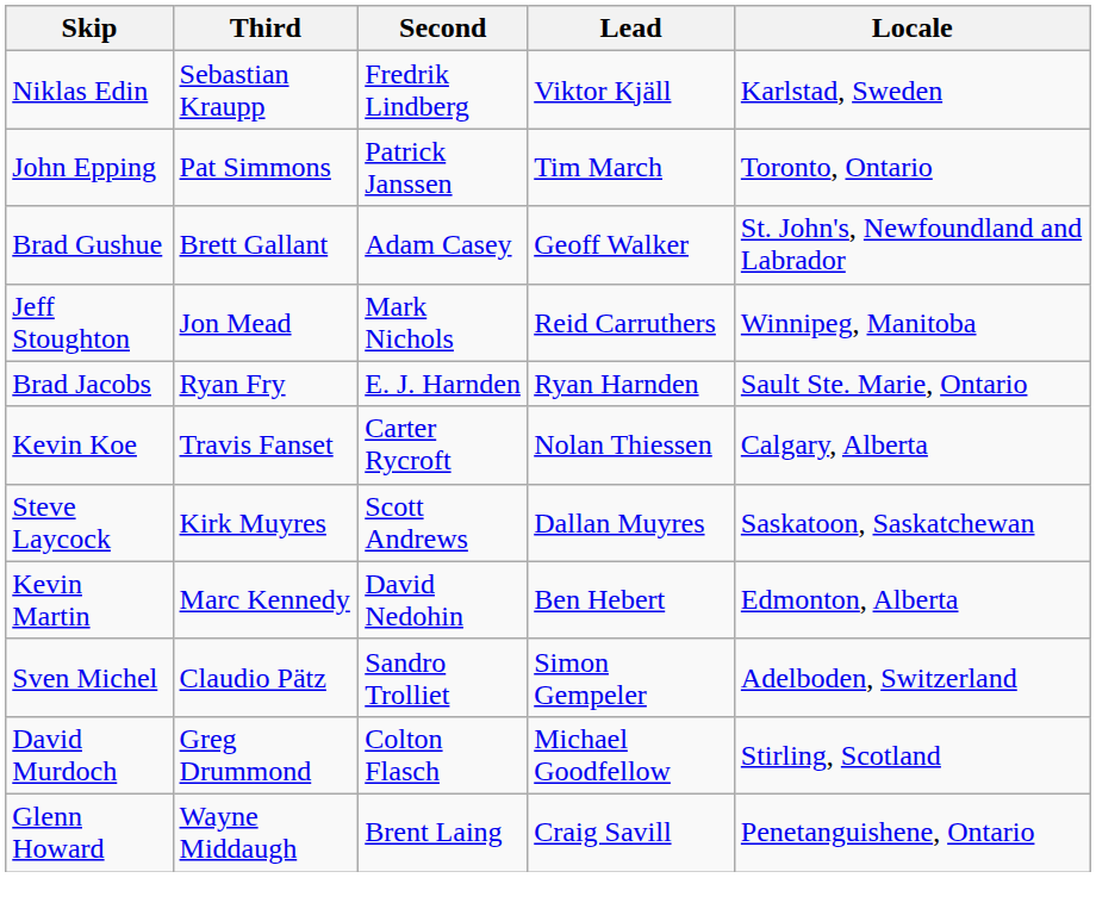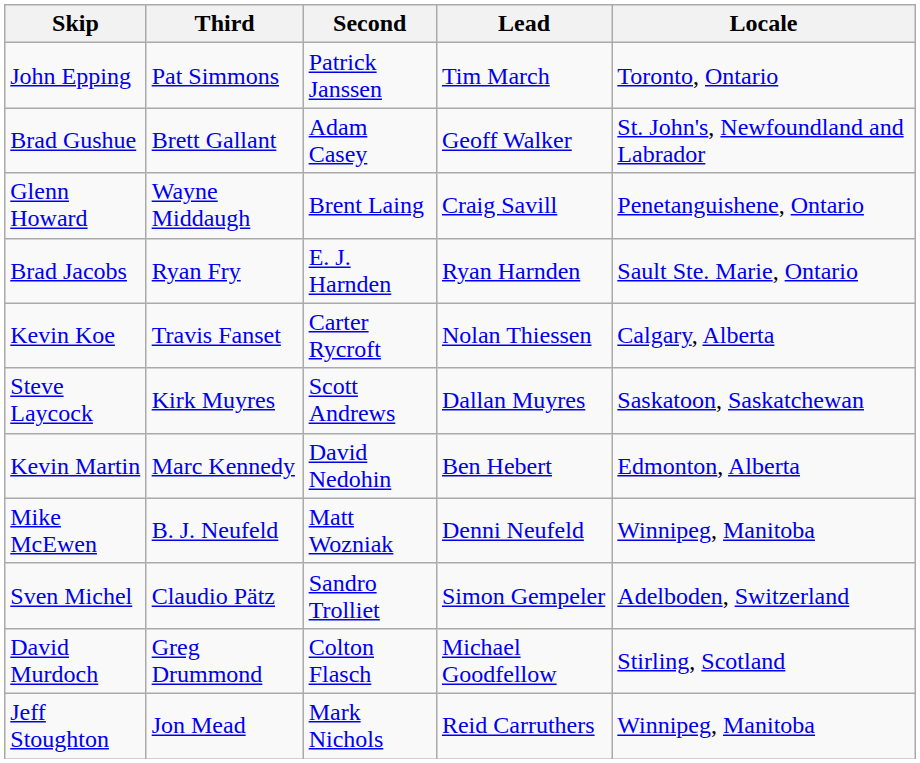- row: Niklas Edin | Sebastian Kraupp | Fredrik Lindberg | Viktor Kjäll | Karlstad, Sweden
rows swapped: Glenn Howard <-> Jeff Stoughton
+ row: Mike McEwen | B. J. Neufeld | Matt Wozniak | Denni Neufeld | Winnipeg, Manitoba
